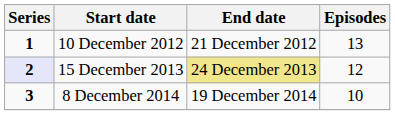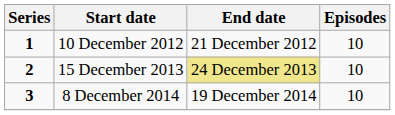10 December 2012 | Episodes: 13 -> 10
15 December 2013 | Series: lavender background -> no background
15 December 2013 | Episodes: 12 -> 10
